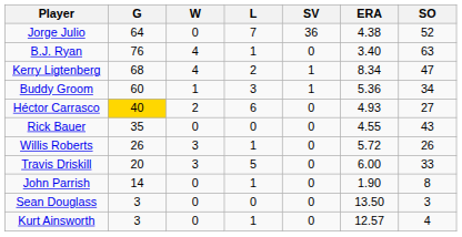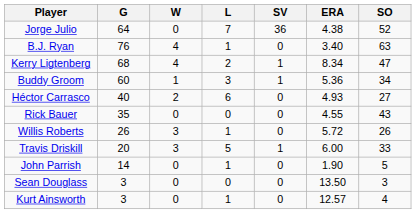Héctor Carrasco | G: gold background -> no background
Travis Driskill | SV: 0 -> 1
John Parrish | SO: 8 -> 5
